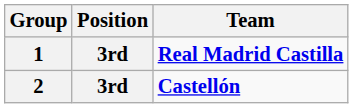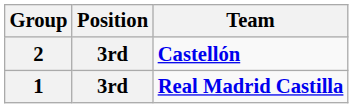rows swapped: 1 <-> 2
